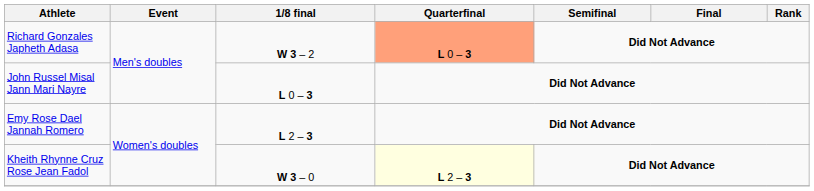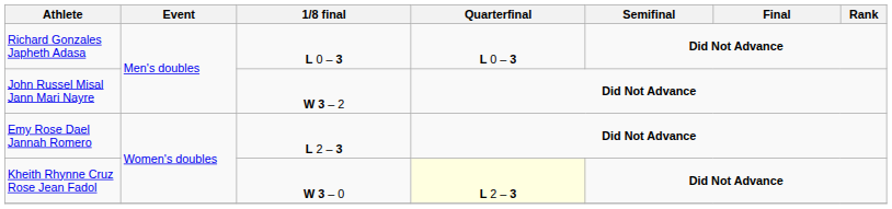Richard Gonzales Japheth Adasa | 1/8 final: W 3 – 2 -> L 0 – 3
Richard Gonzales Japheth Adasa | Quarterfinal: lightsalmon background -> no background
John Russel Misal Jann Mari Nayre | 1/8 final: L 0 – 3 -> W 3 – 2
